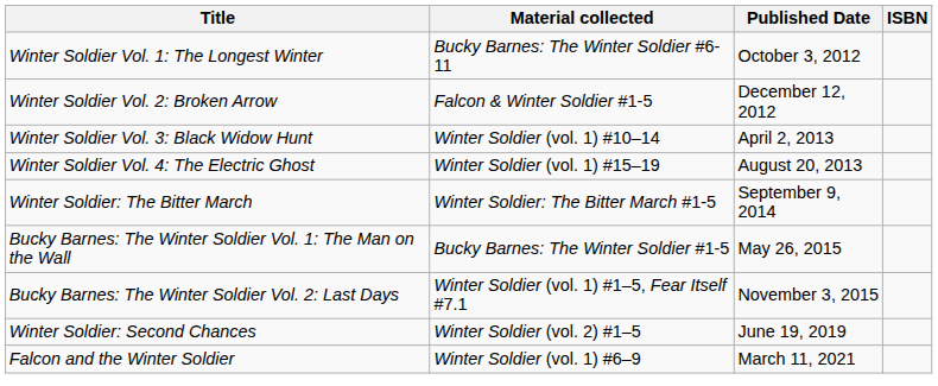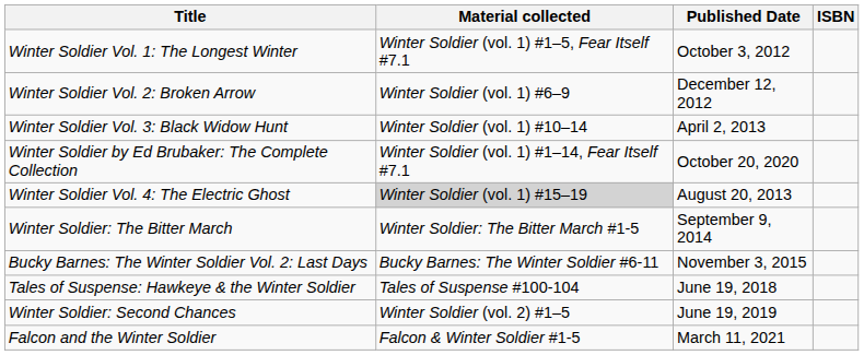Winter Soldier Vol. 1: The Longest Winter | Material collected: Bucky Barnes: The Winter Soldier #6-11 -> Winter Soldier (vol. 1) #1–5, Fear Itself #7.1
Winter Soldier Vol. 2: Broken Arrow | Material collected: Falcon & Winter Soldier #1-5 -> Winter Soldier (vol. 1) #6–9
+ row: Winter Soldier by Ed Brubaker: The Complete Collection | Winter Soldier (vol. 1) #1–14, Fear Itself #7.1 | October 20, 2020
Winter Soldier Vol. 4: The Electric Ghost | Material collected: no background -> lightgrey background
- row: Bucky Barnes: The Winter Soldier Vol. 1: The Man on the Wall | Bucky Barnes: The Winter Soldier #1-5 | May 26, 2015
Bucky Barnes: The Winter Soldier Vol. 2: Last Days | Material collected: Winter Soldier (vol. 1) #1–5, Fear Itself #7.1 -> Bucky Barnes: The Winter Soldier #6-11
+ row: Tales of Suspense: Hawkeye & the Winter Soldier | Tales of Suspense #100-104 | June 19, 2018
Falcon and the Winter Soldier | Material collected: Winter Soldier (vol. 1) #6–9 -> Falcon & Winter Soldier #1-5
